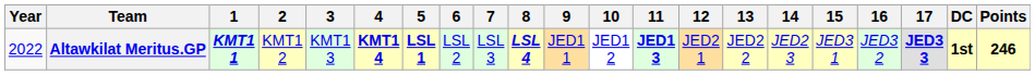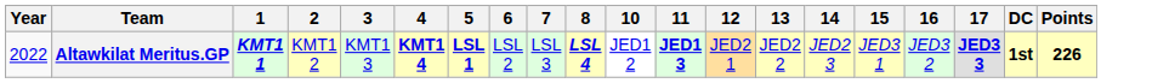- column: 9 | JED1 1
Altawkilat Meritus.GP | Points: 246 -> 226
